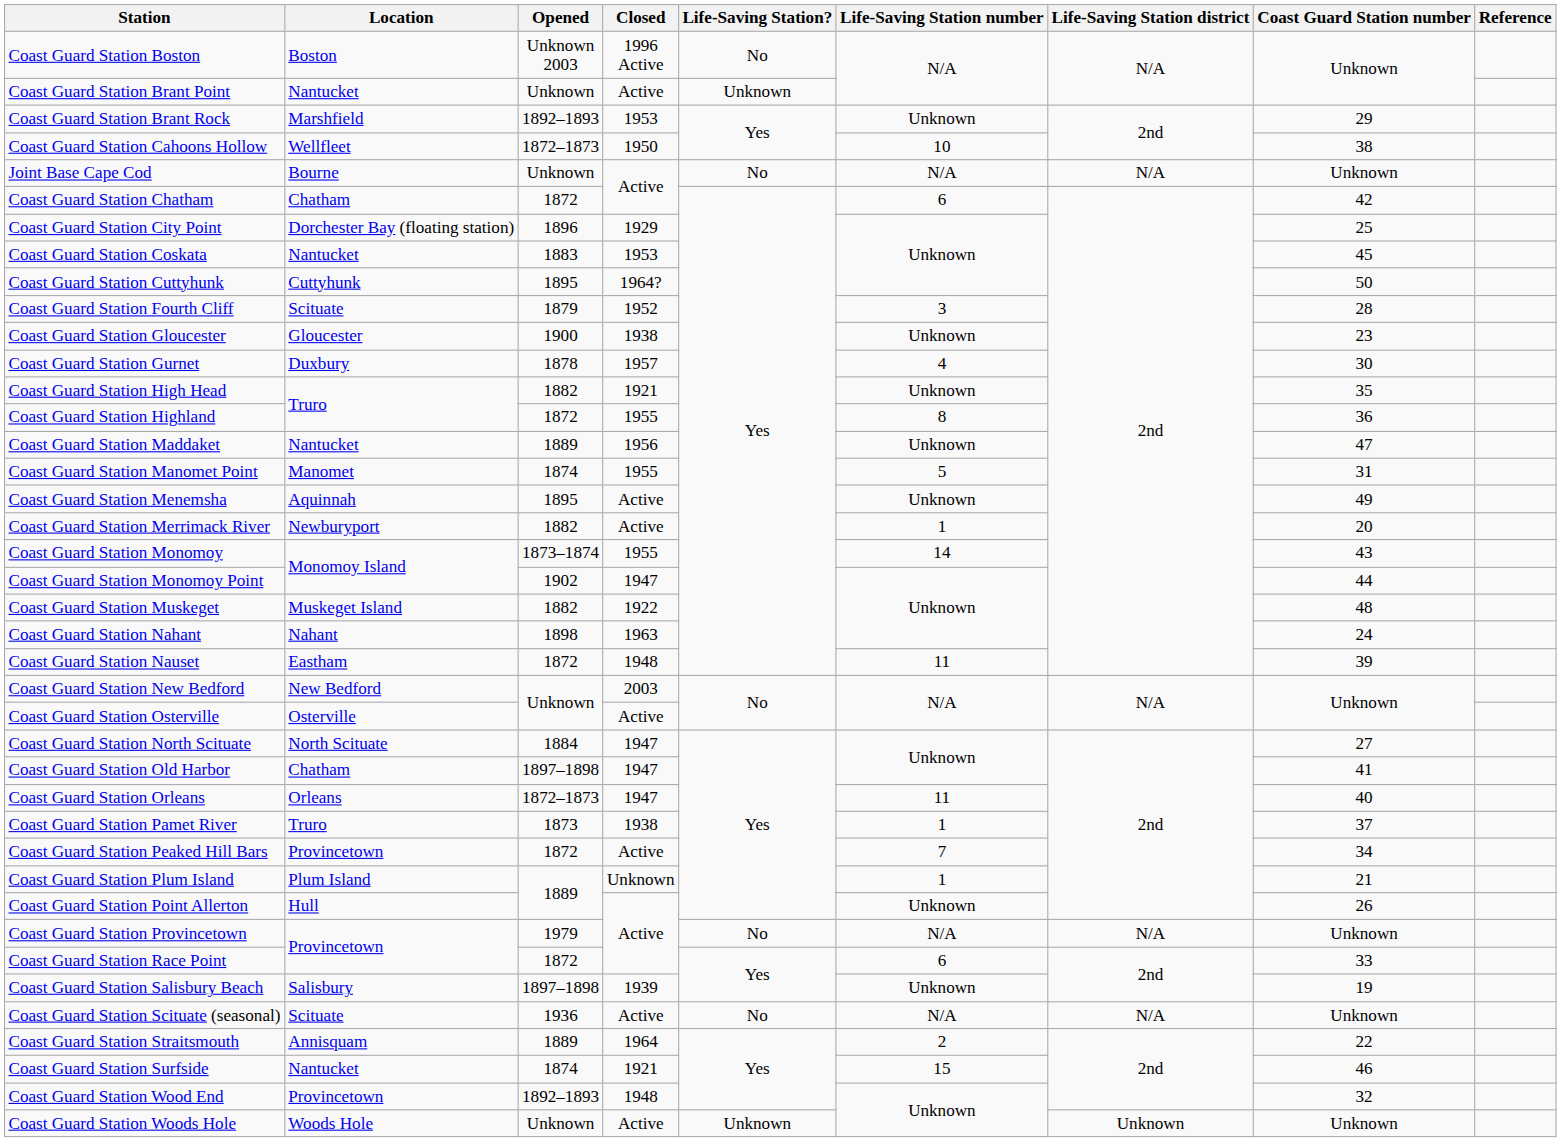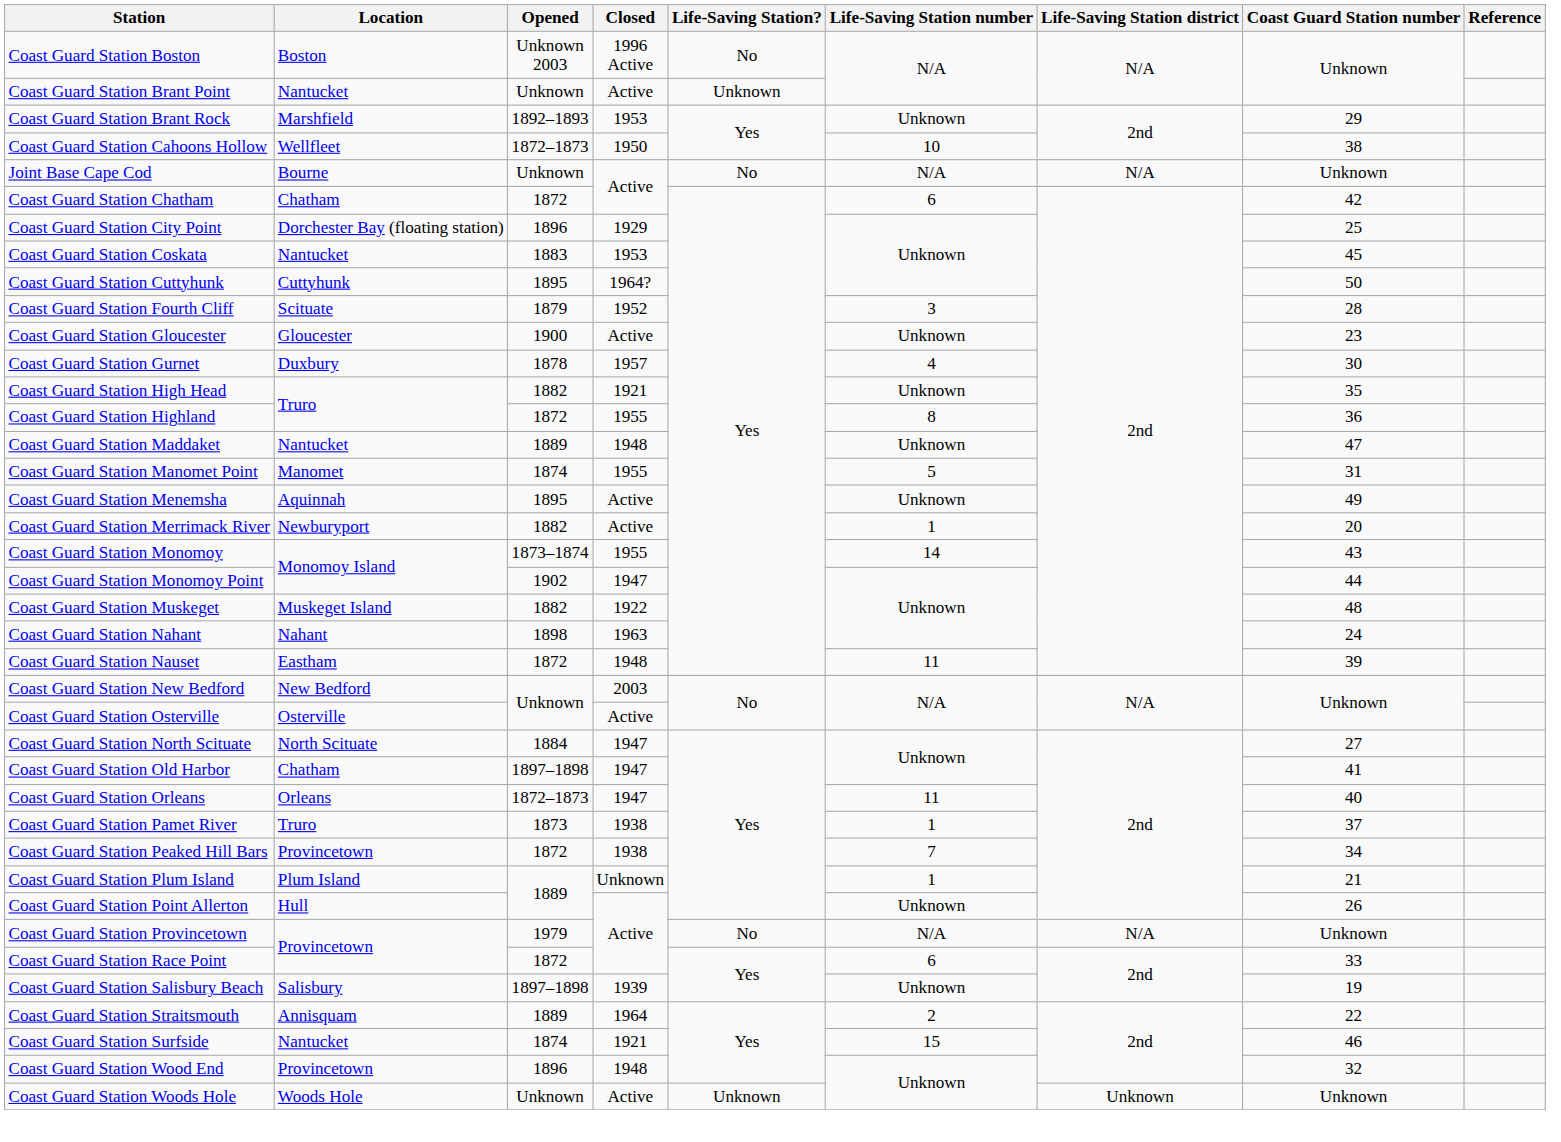Coast Guard Station Gloucester | Closed: 1938 -> Active
Coast Guard Station Maddaket | Closed: 1956 -> 1948
Coast Guard Station Peaked Hill Bars | Closed: Active -> 1938
- row: Coast Guard Station Scituate (seasonal) | Scituate | 1936 | Active | No | N/A | N/A | Unknown
Coast Guard Station Wood End | Opened: 1892–1893 -> 1896
